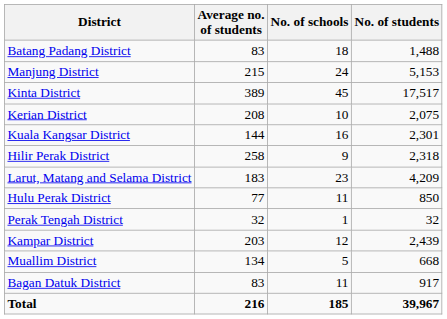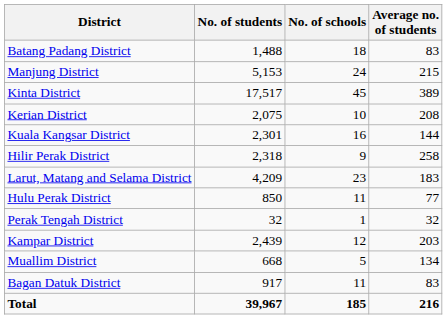columns swapped: No. of students <-> Average no. of students
